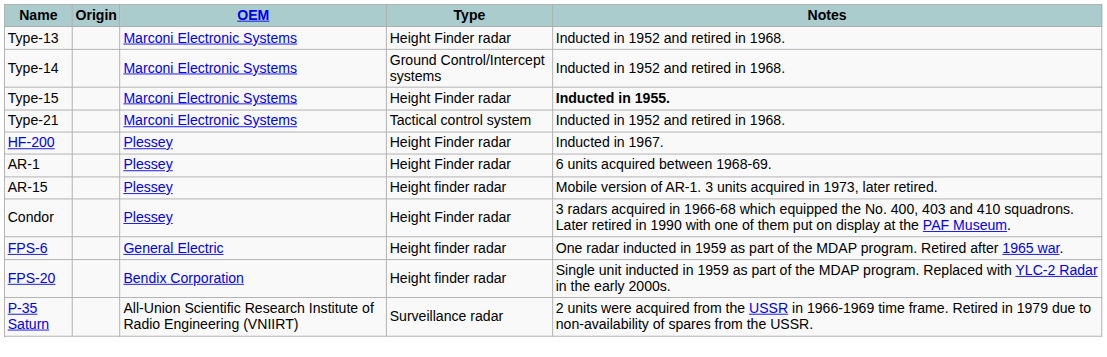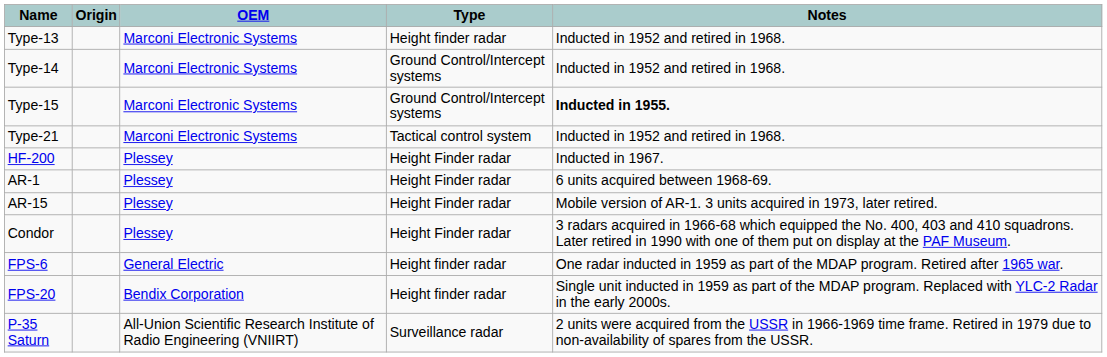Type-13 | Type: Height Finder radar -> Height finder radar
Type-15 | Type: Height Finder radar -> Ground Control/Intercept systems
AR-15 | Type: Height finder radar -> Height Finder radar
